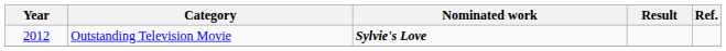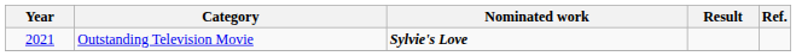Outstanding Television Movie | Year: 2012 -> 2021
